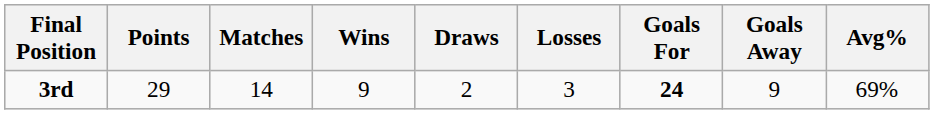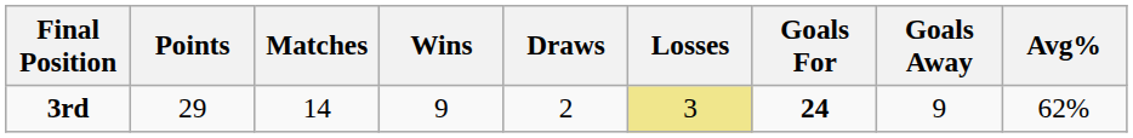3rd | Losses: no background -> khaki background
3rd | Avg%: 69% -> 62%
